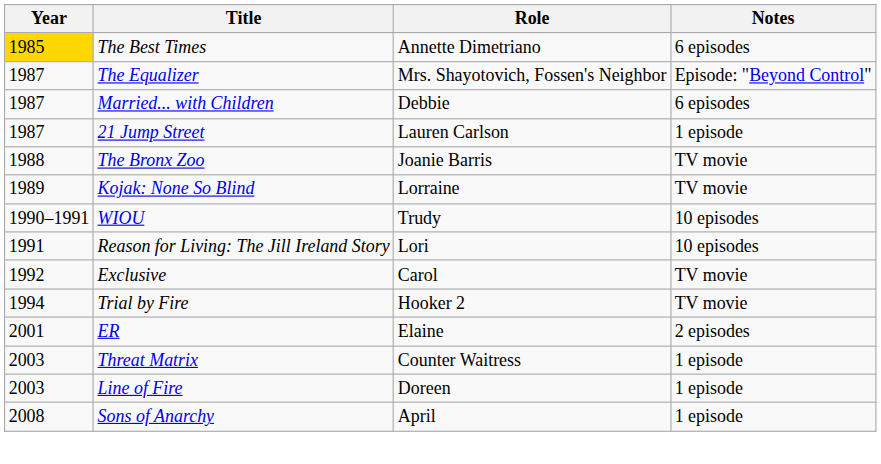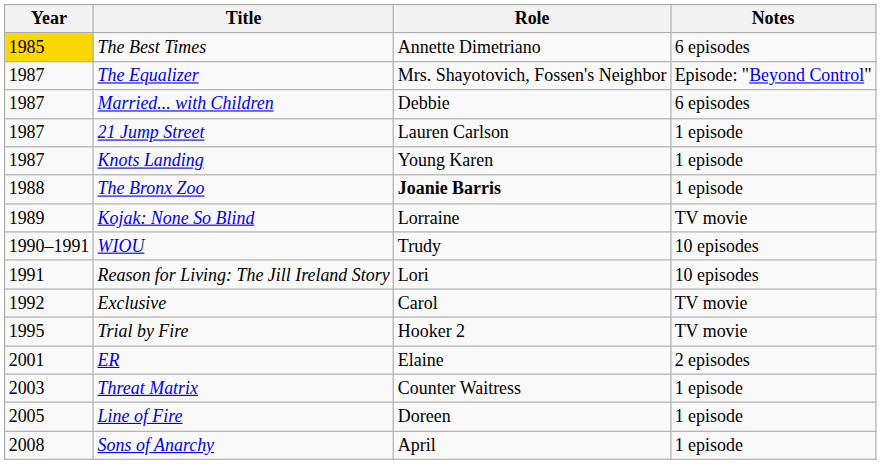+ row: 1987 | Knots Landing | Young Karen | 1 episode
The Bronx Zoo | Role: normal -> bold
The Bronx Zoo | Notes: TV movie -> 1 episode
Trial by Fire | Year: 1994 -> 1995
Line of Fire | Year: 2003 -> 2005
